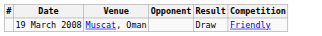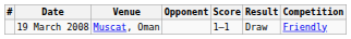+ column: Score | 1–1
